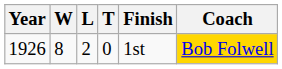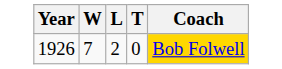- column: Finish | 1st
1926 | W: 8 -> 7
